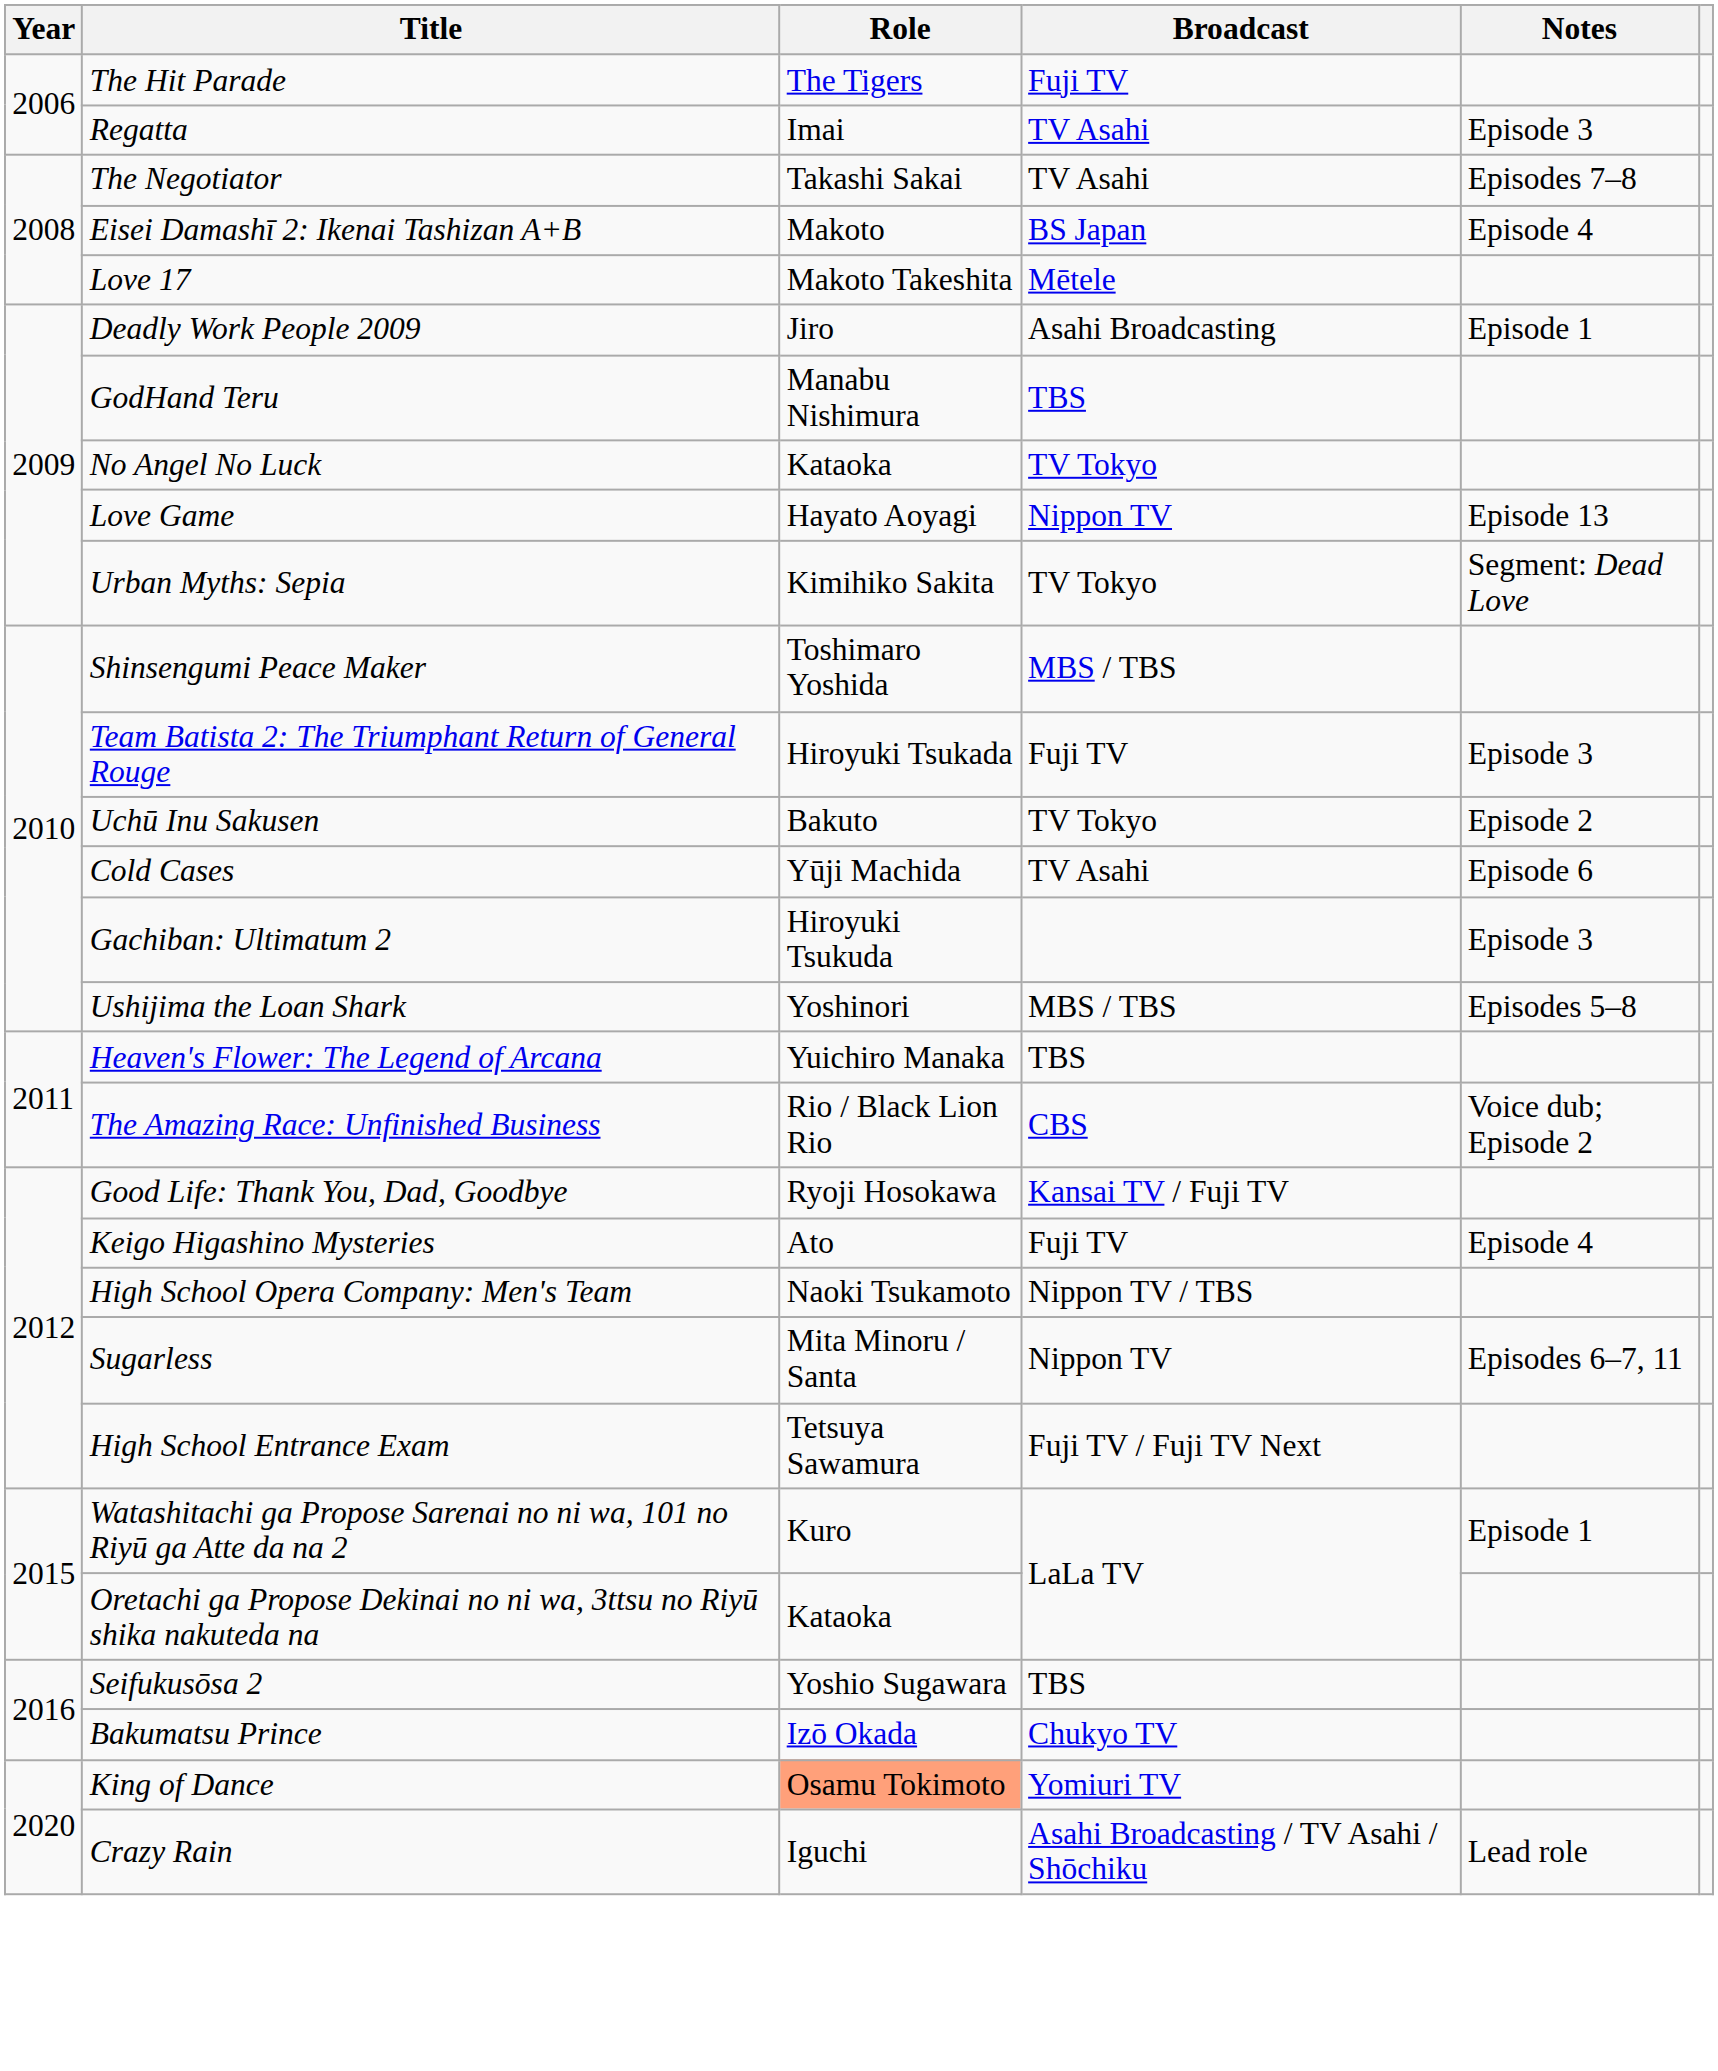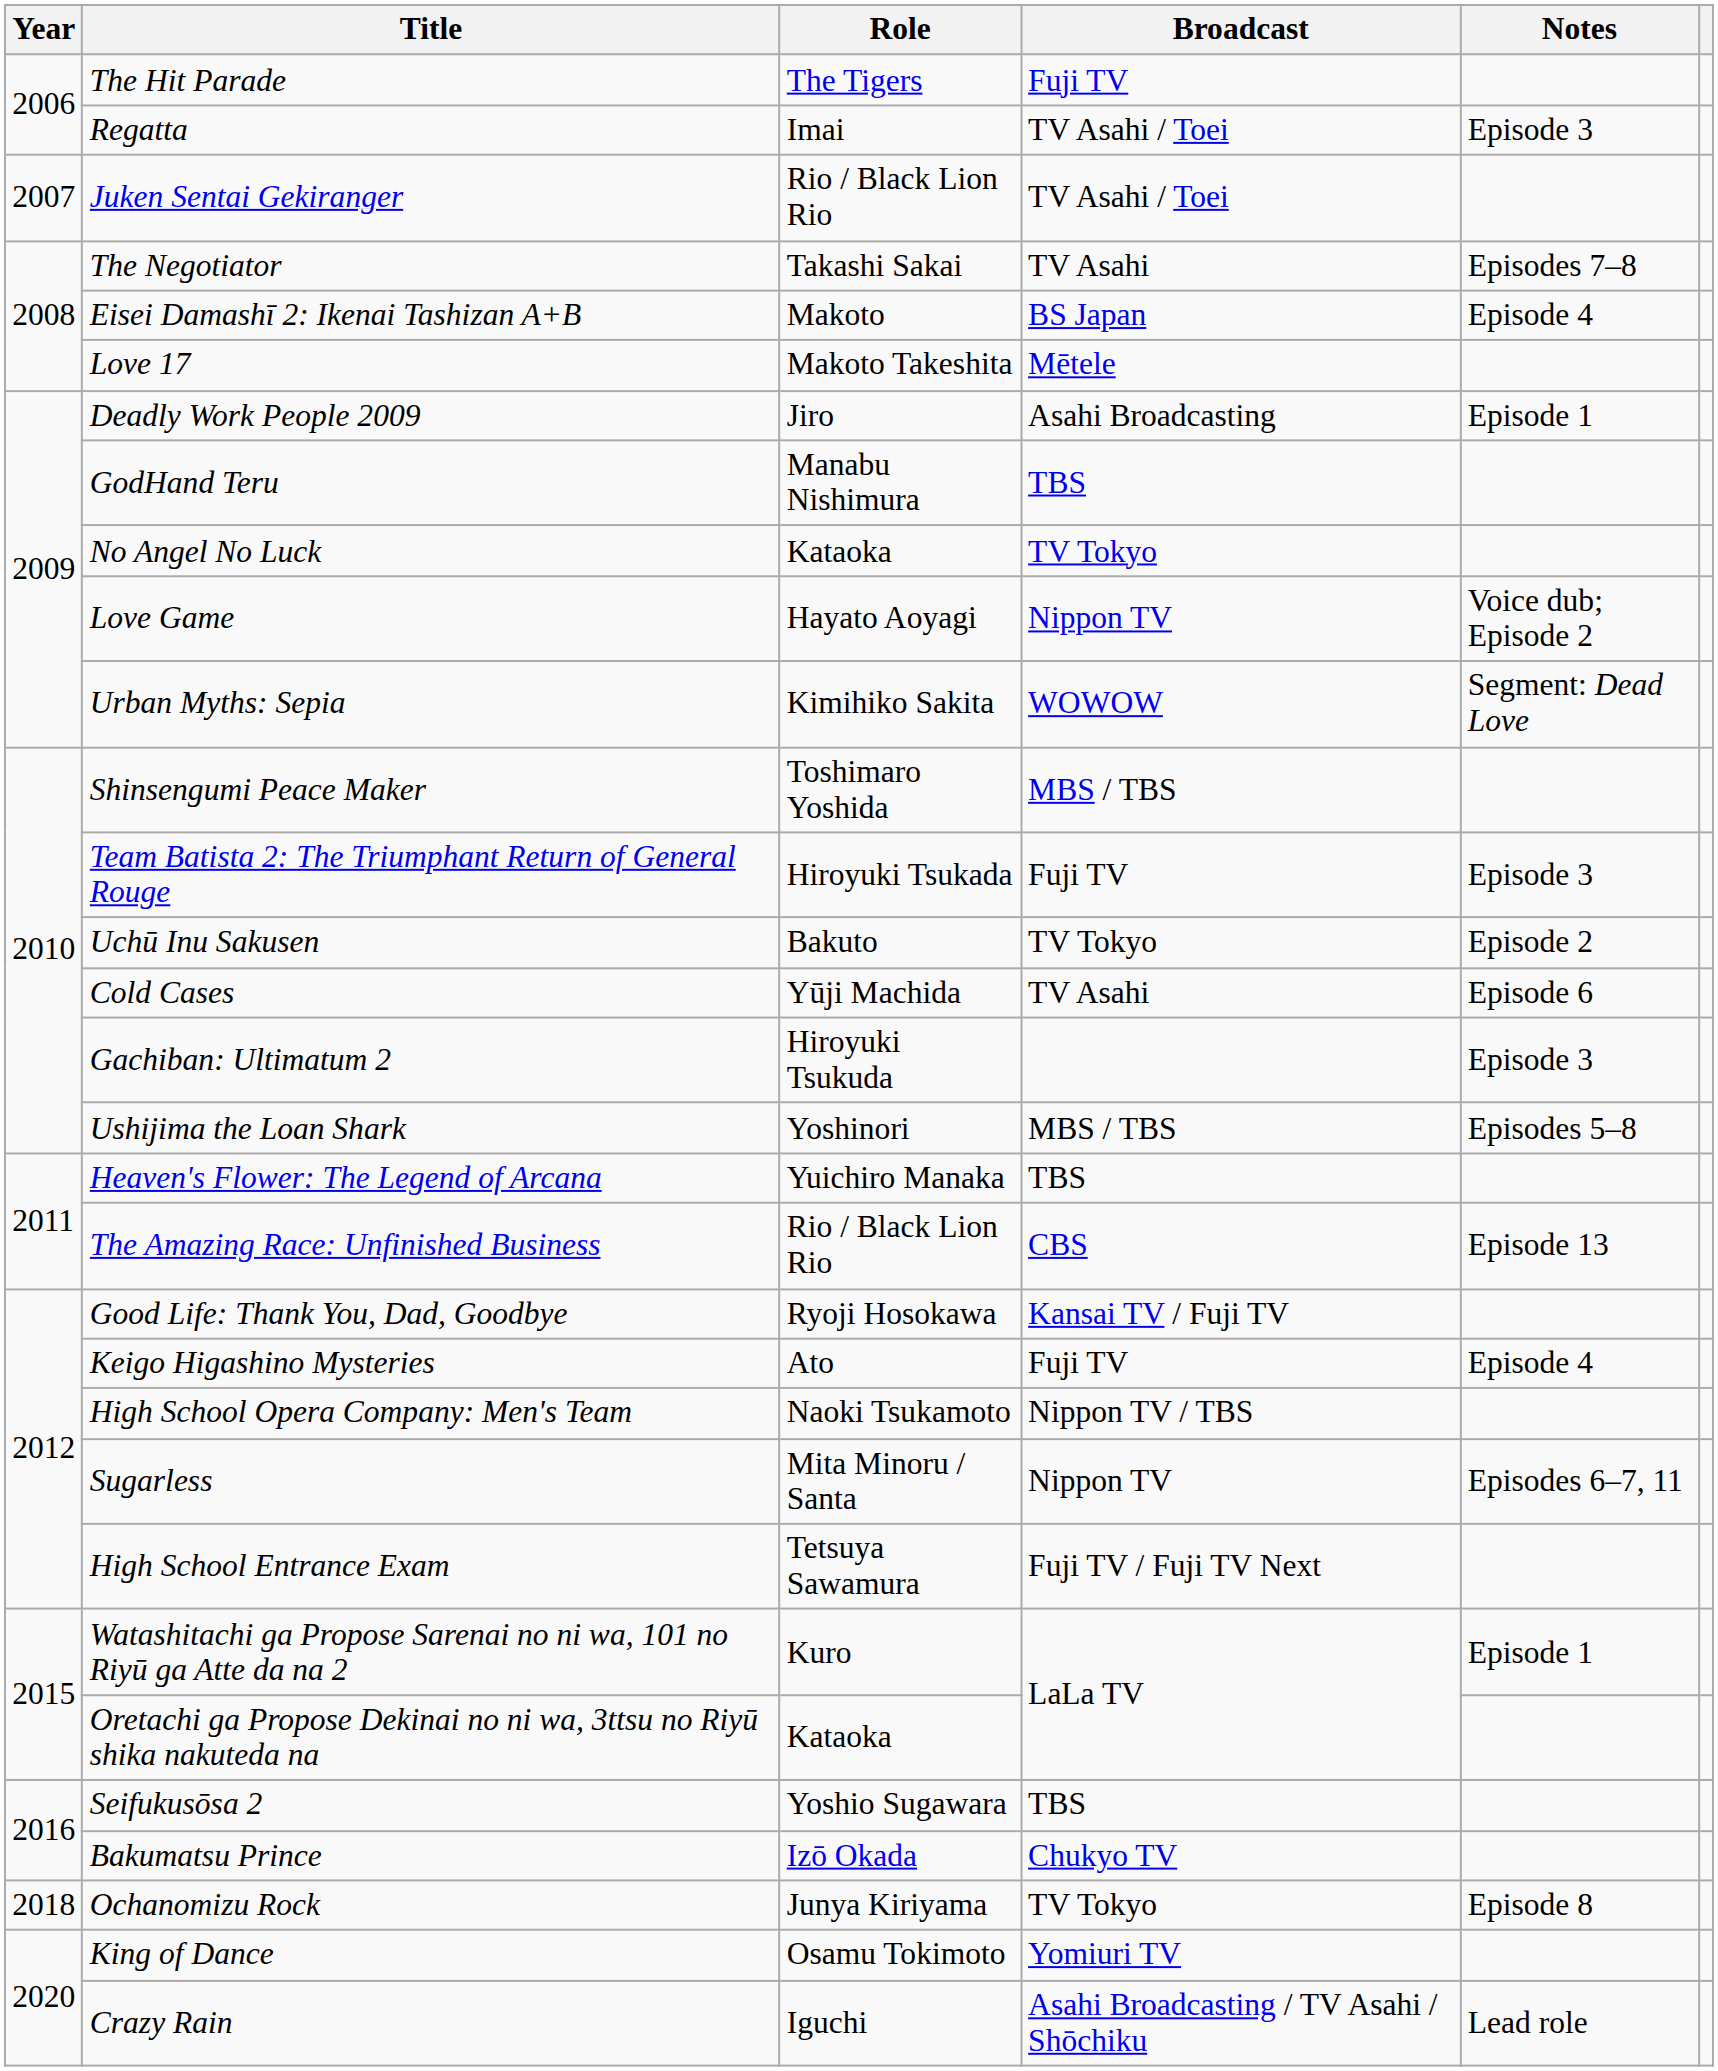Regatta | Broadcast: TV Asahi -> TV Asahi / Toei
+ row: 2007 | Juken Sentai Gekiranger | Rio / Black Lion Rio | TV Asahi / Toei
Love Game | Notes: Episode 13 -> Voice dub; Episode 2
Urban Myths: Sepia | Broadcast: TV Tokyo -> WOWOW
The Amazing Race: Unfinished Business | Notes: Voice dub; Episode 2 -> Episode 13
+ row: 2018 | Ochanomizu Rock | Junya Kiriyama | TV Tokyo | Episode 8
King of Dance | Role: lightsalmon background -> no background
